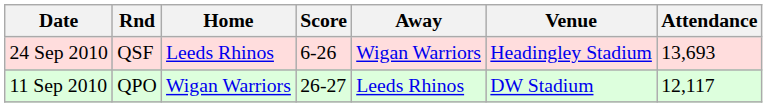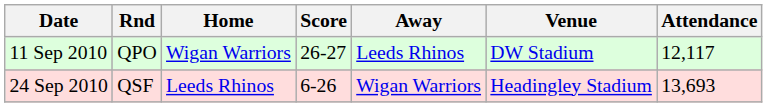rows swapped: 11 Sep 2010 <-> 24 Sep 2010
